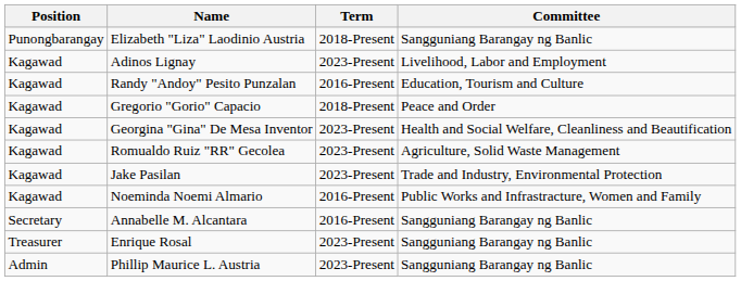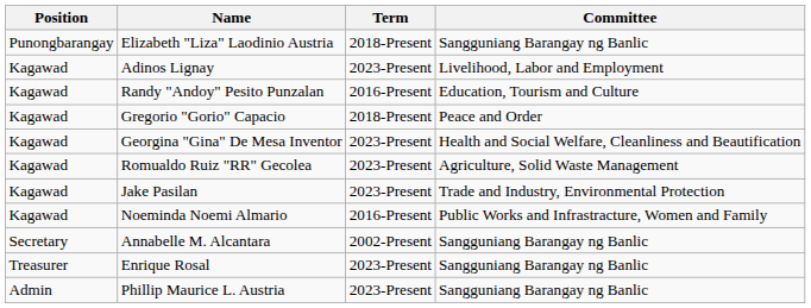Annabelle M. Alcantara | Term: 2016-Present -> 2002-Present
